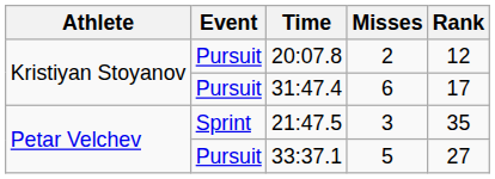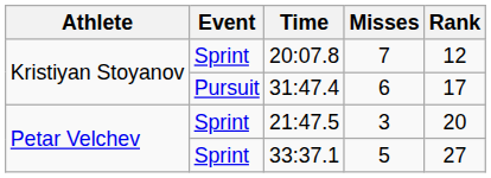20:07.8 | Event: Pursuit -> Sprint
20:07.8 | Misses: 2 -> 7
21:47.5 | Rank: 35 -> 20
33:37.1 | Event: Pursuit -> Sprint
